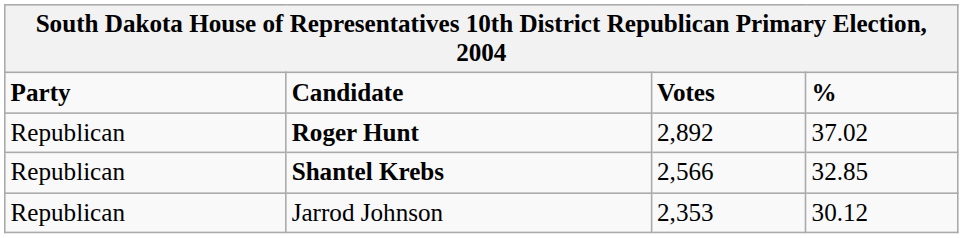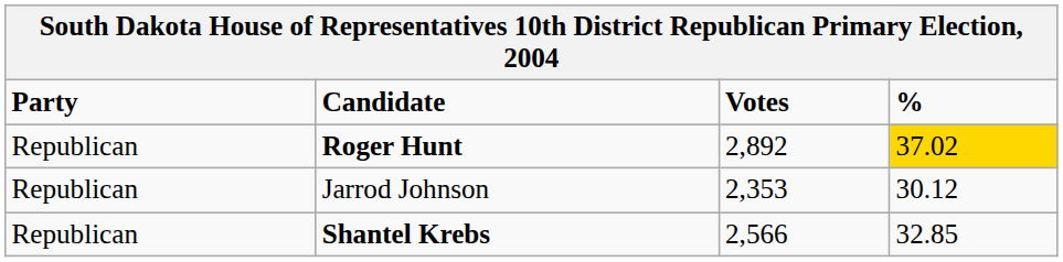Roger Hunt | %: no background -> gold background
rows swapped: Shantel Krebs <-> Jarrod Johnson
